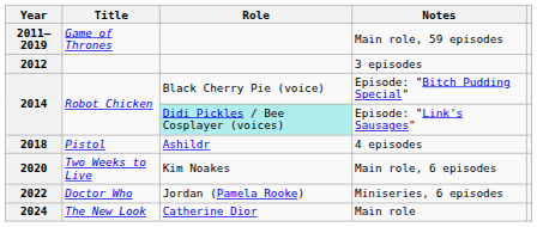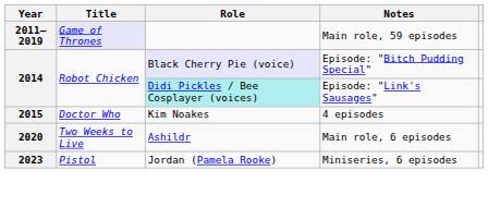Main role, 59 episodes | Title: no background -> lavender background
- row: 2012 | 3 episodes
Episode: "Bitch Pudding Special" | Role: no background -> lavender background
4 episodes | Year: 2018 -> 2015
4 episodes | Title: Pistol -> Doctor Who
4 episodes | Role: Ashildr -> Kim Noakes
Main role, 6 episodes | Role: Kim Noakes -> Ashildr
Miniseries, 6 episodes | Year: 2022 -> 2023
Miniseries, 6 episodes | Title: Doctor Who -> Pistol
- row: 2024 | The New Look | Catherine Dior | Main role
